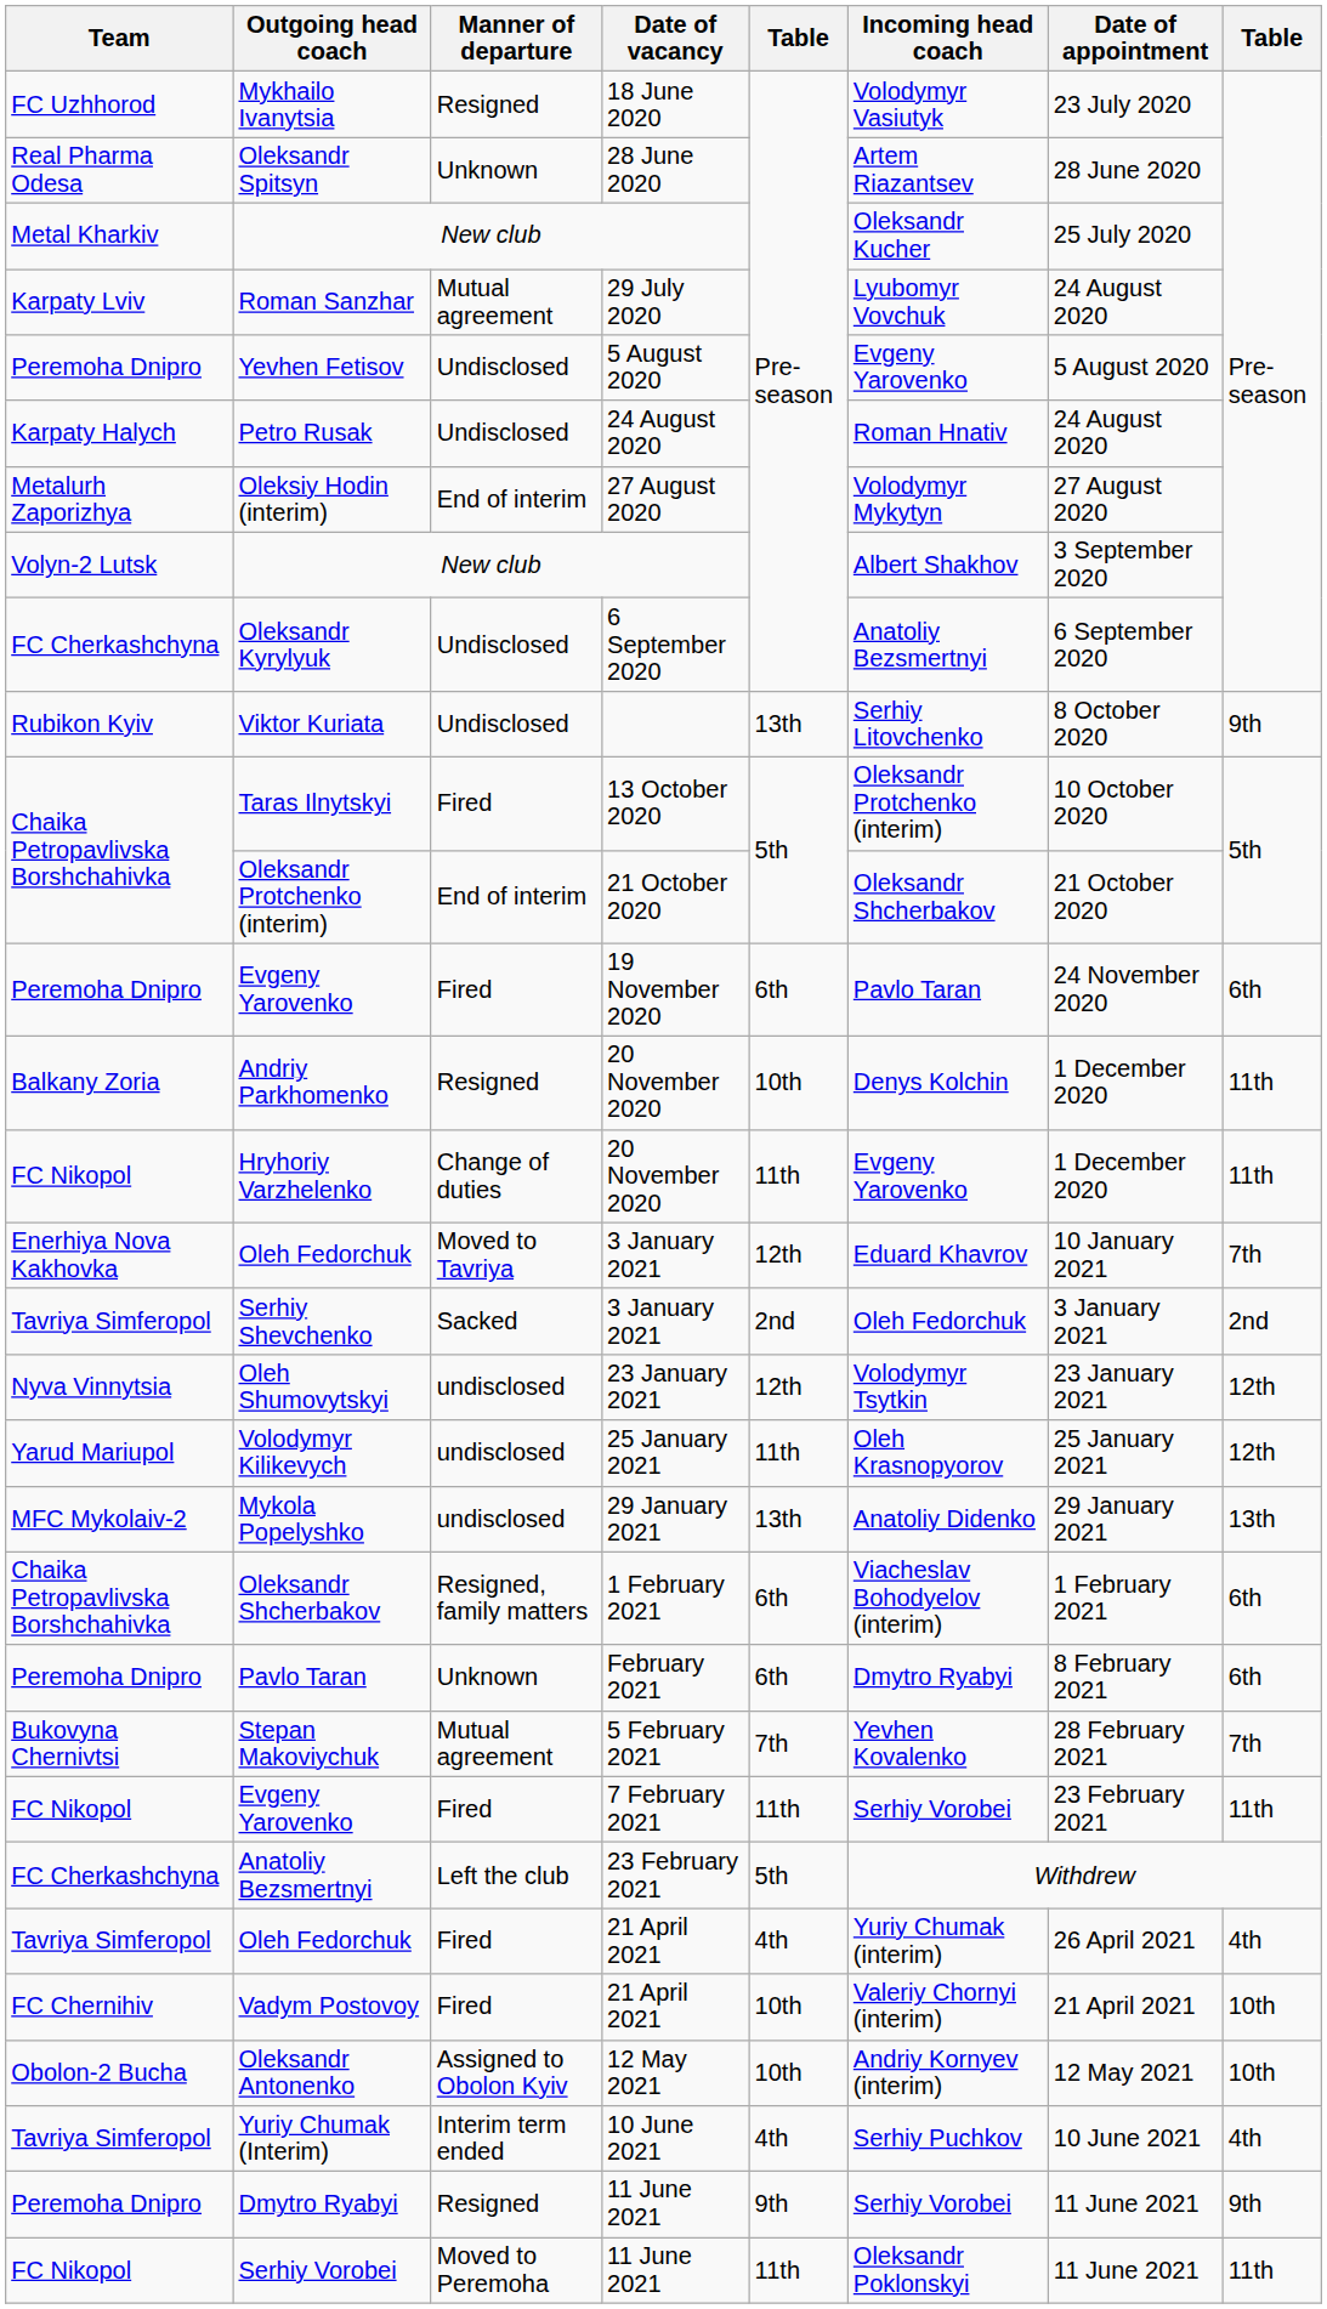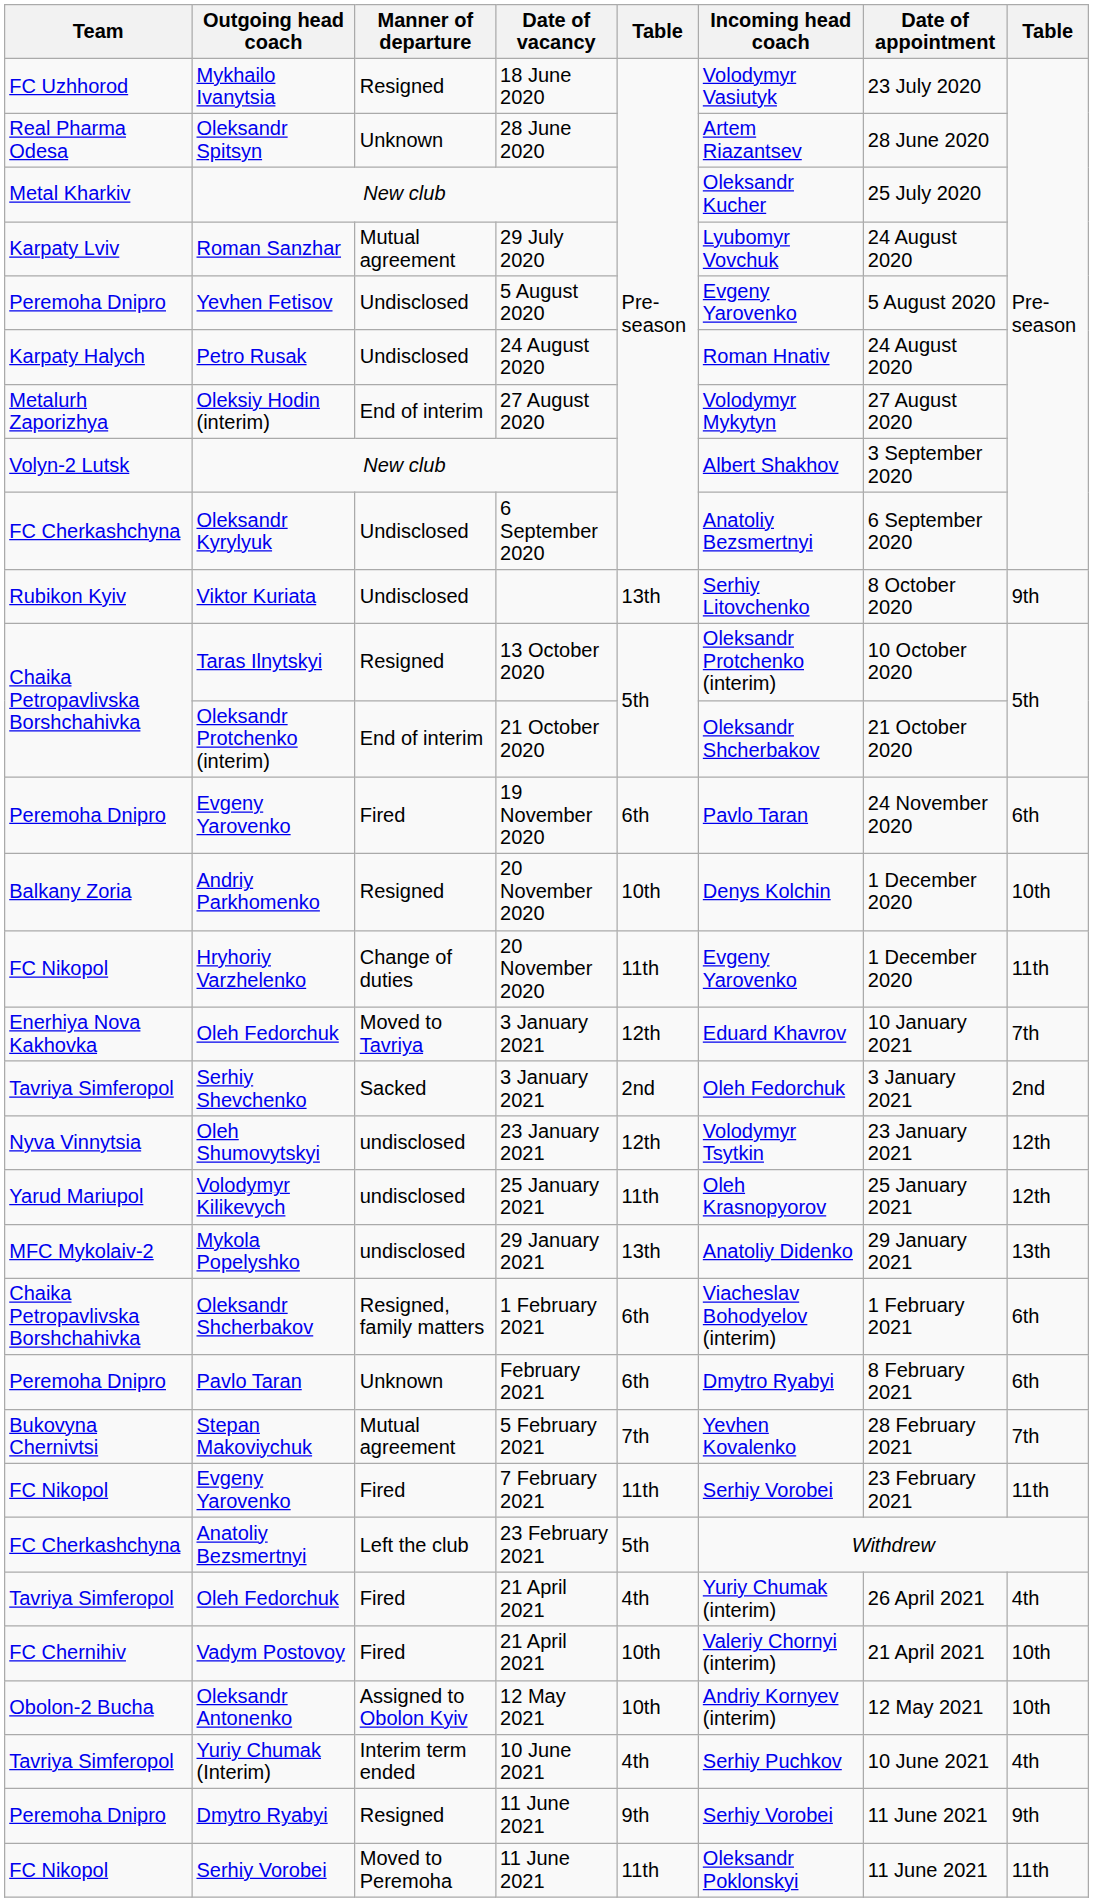Taras Ilnytskyi | Manner of departure: Fired -> Resigned
Andriy Parkhomenko | column 8: 11th -> 10th
